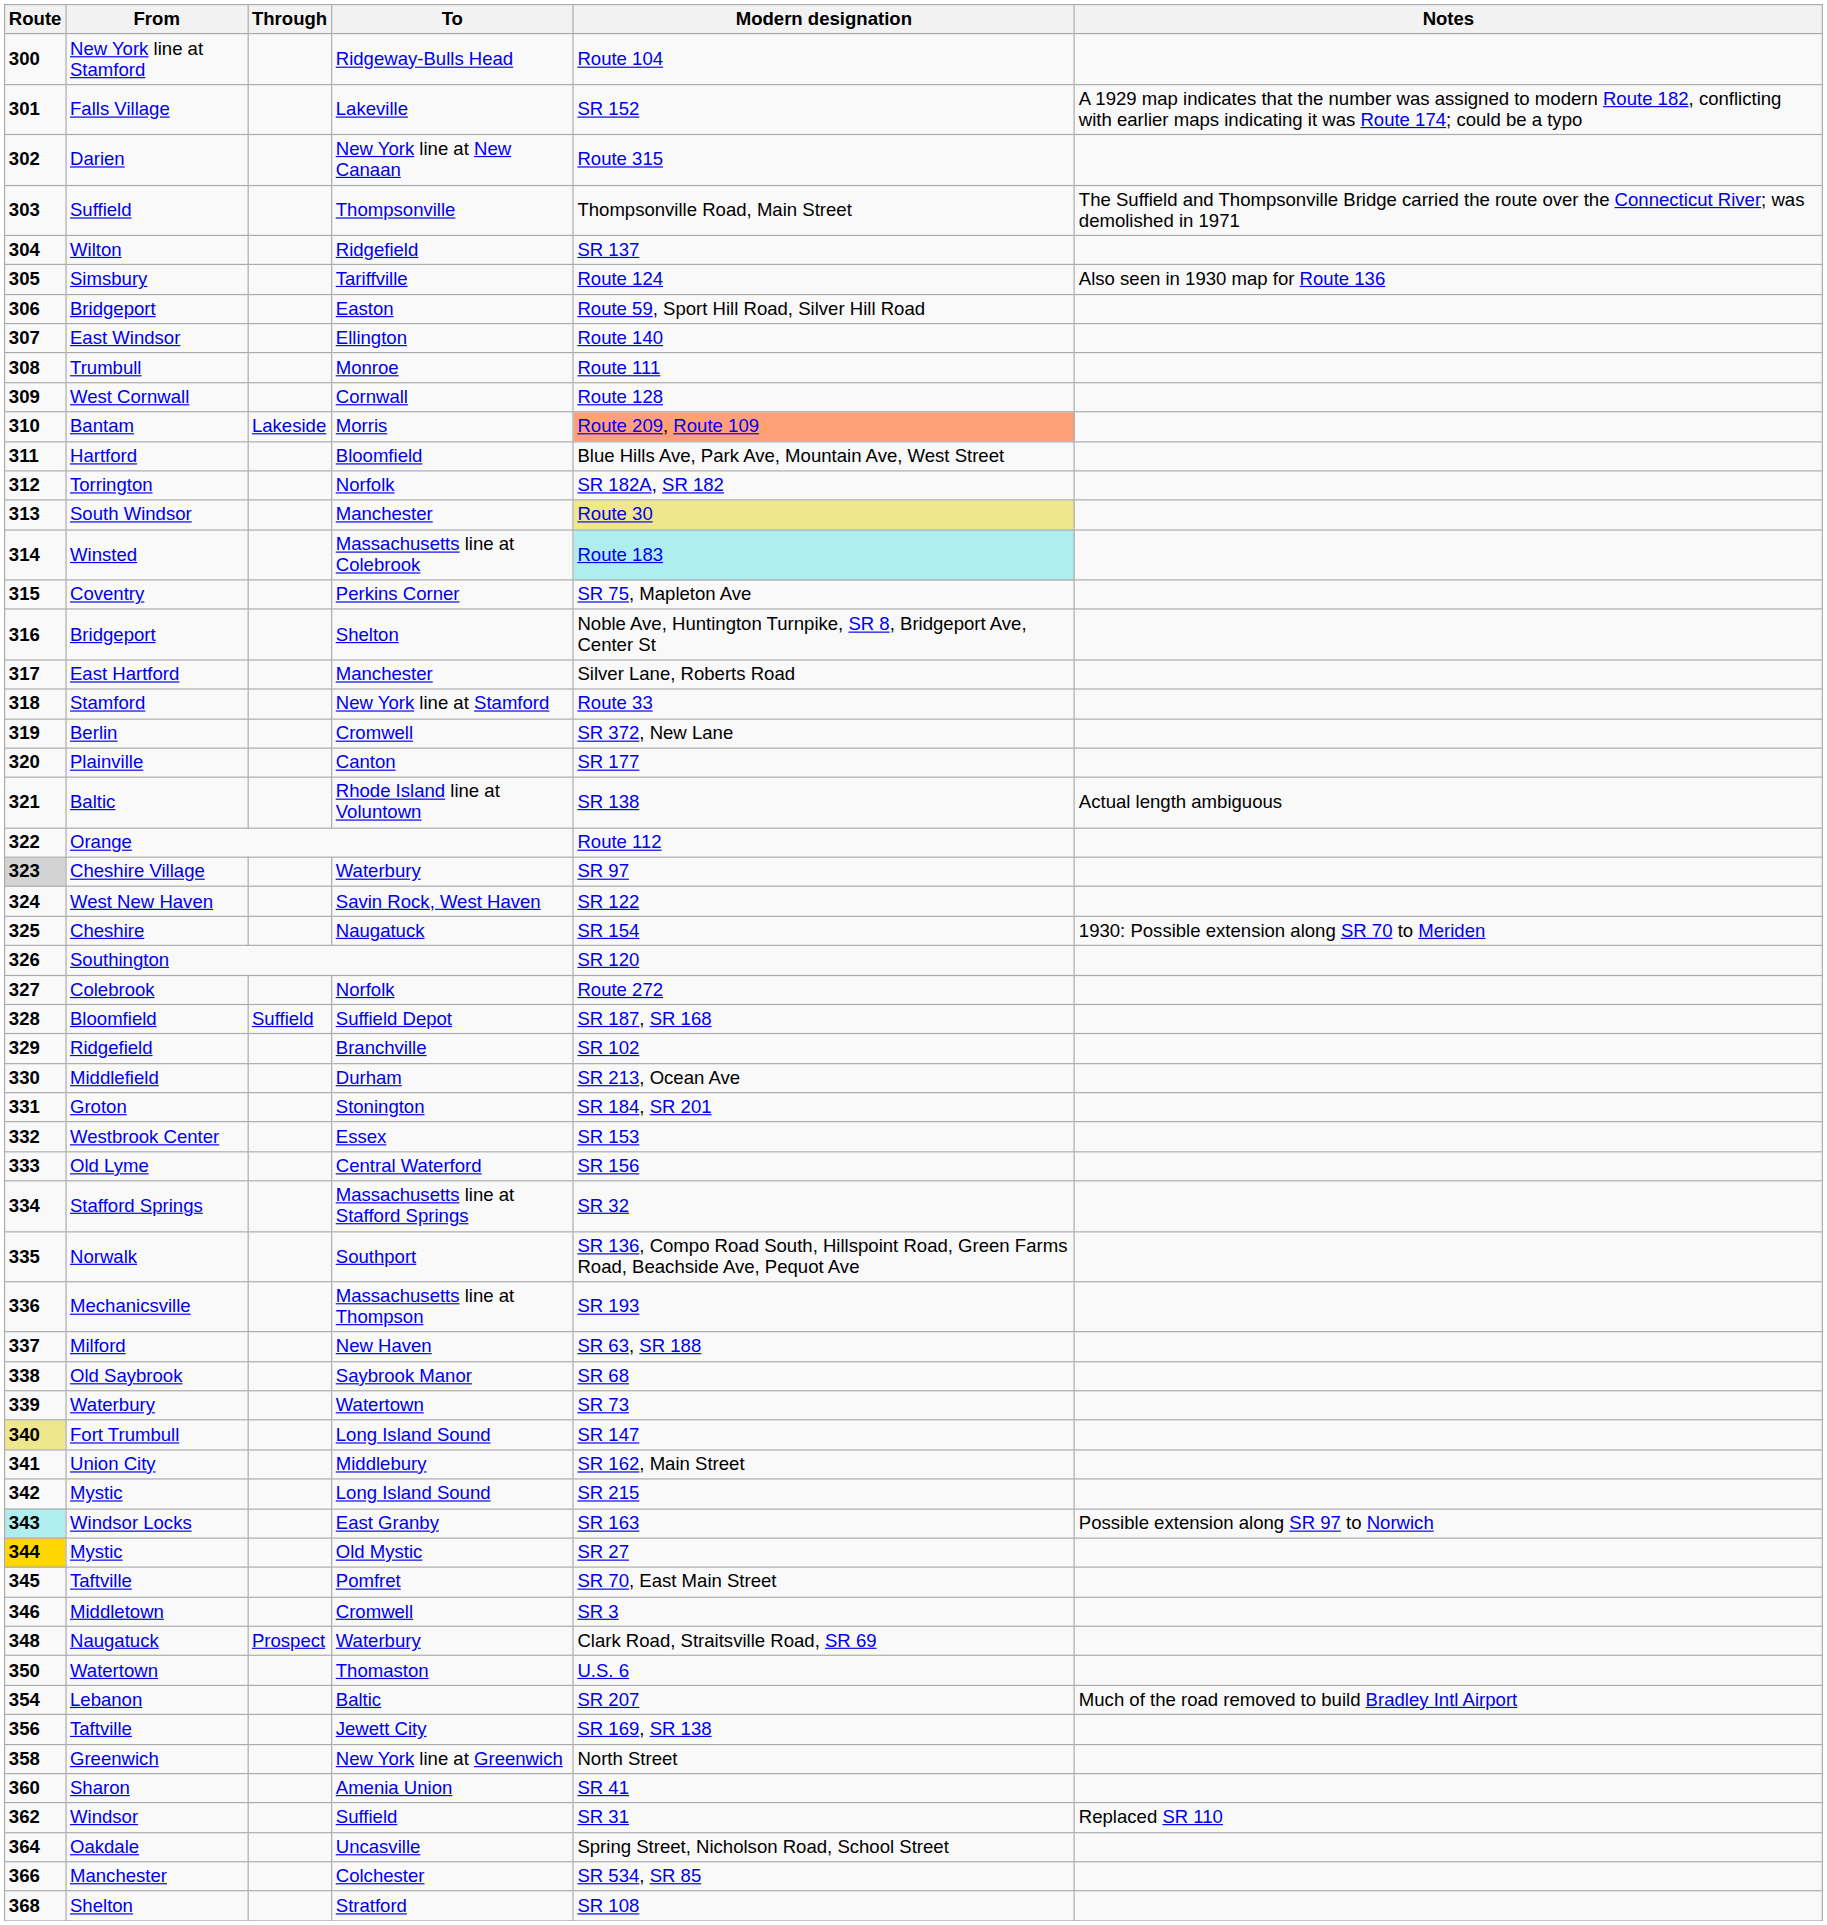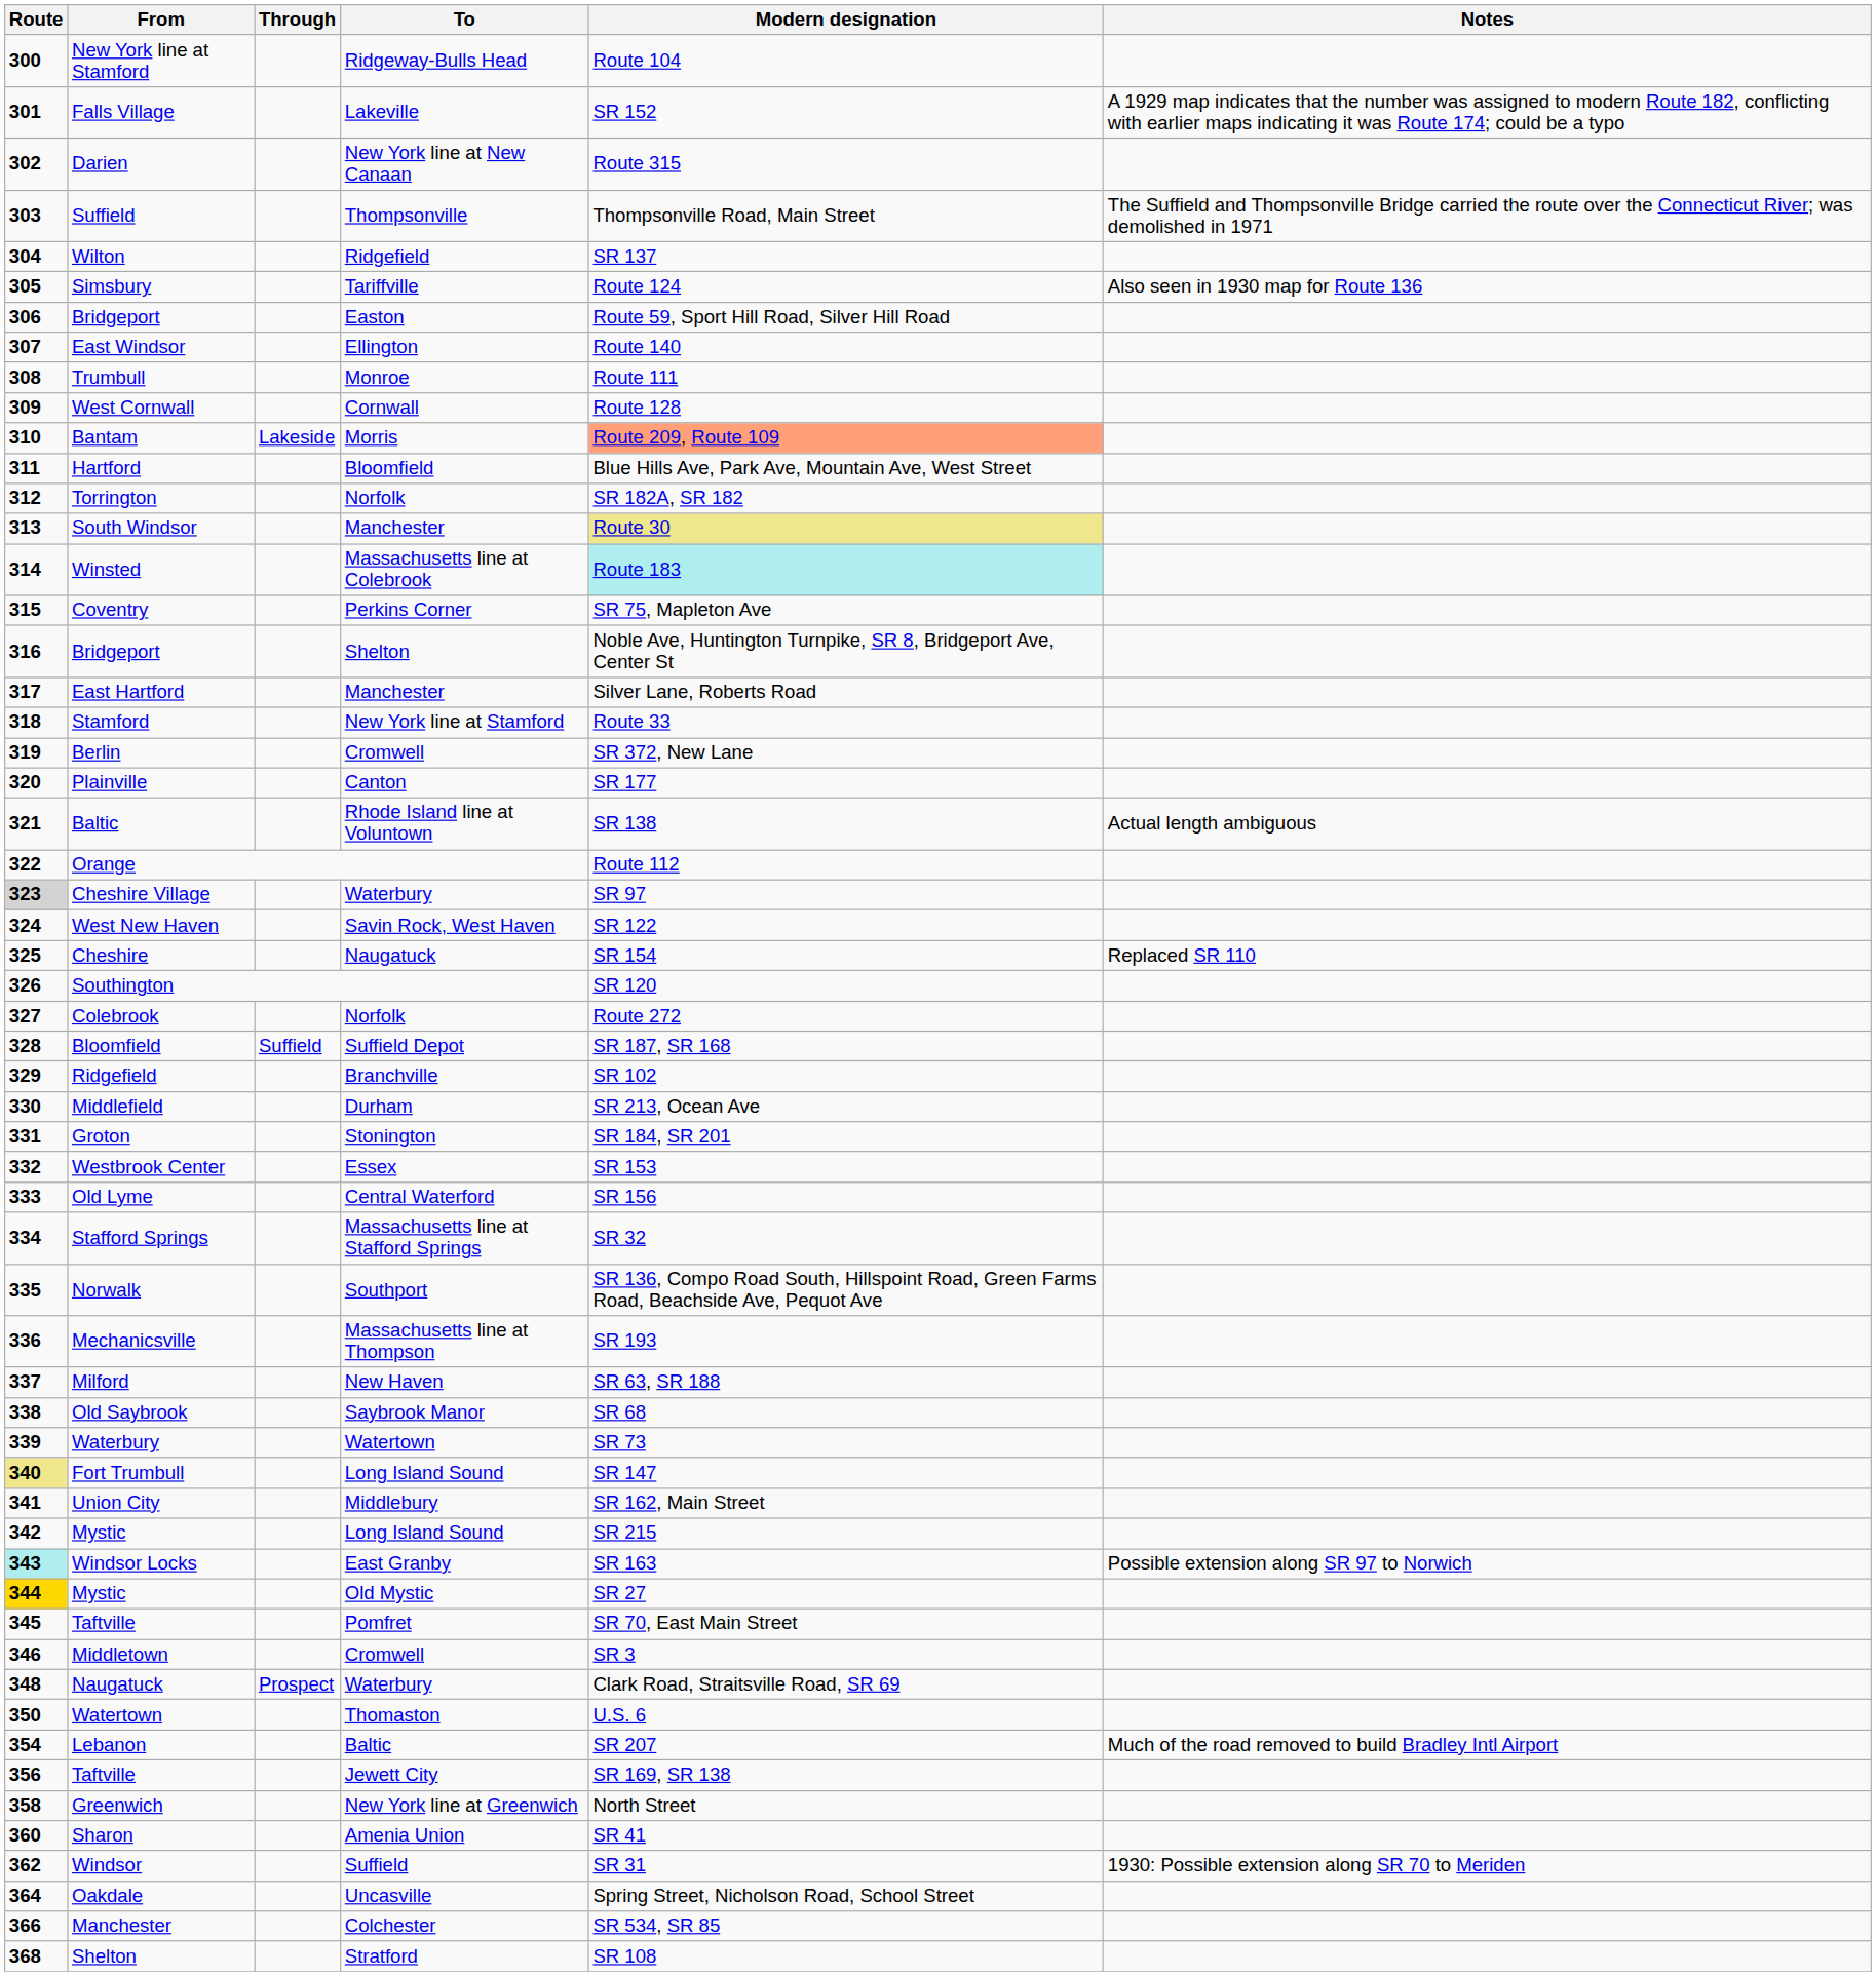Cheshire | Notes: 1930: Possible extension along SR 70 to Meriden -> Replaced SR 110
Windsor | Notes: Replaced SR 110 -> 1930: Possible extension along SR 70 to Meriden
